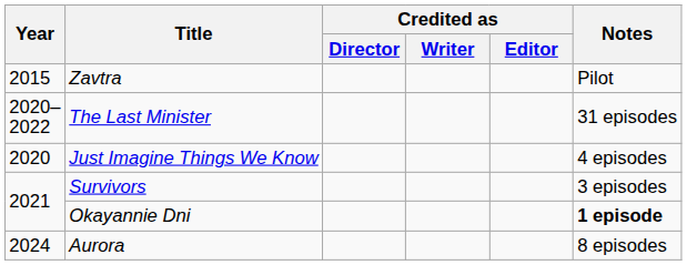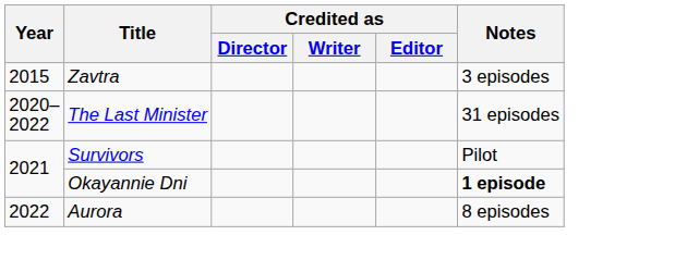Zavtra | Notes: Pilot -> 3 episodes
- row: 2020 | Just Imagine Things We Know | 4 episodes
Survivors | Notes: 3 episodes -> Pilot
Aurora | Year: 2024 -> 2022
